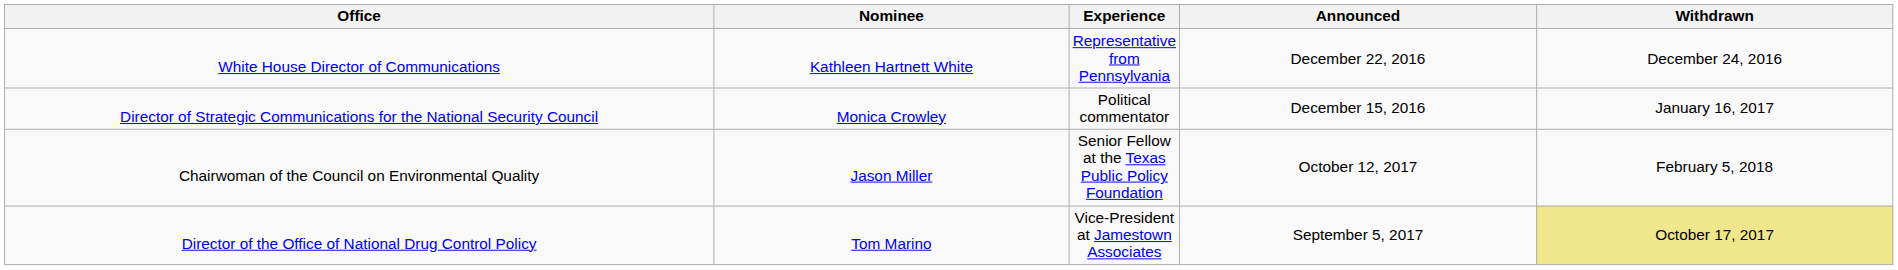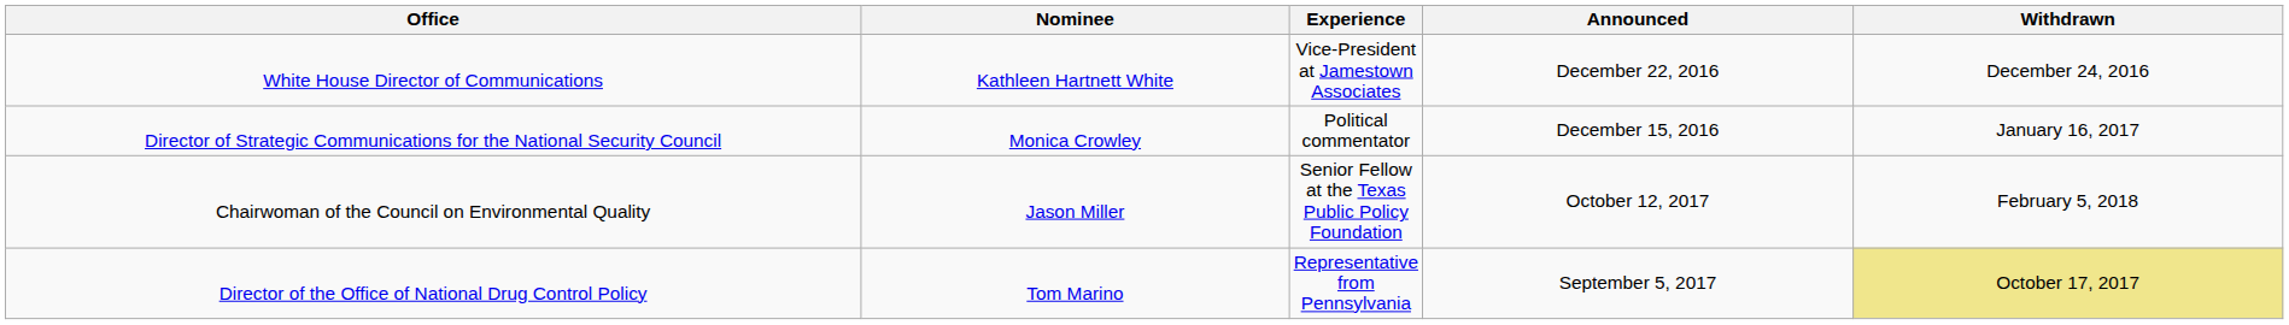White House Director of Communications | Experience: Representative from Pennsylvania -> Vice-President at Jamestown Associates
Director of the Office of National Drug Control Policy | Experience: Vice-President at Jamestown Associates -> Representative from Pennsylvania
